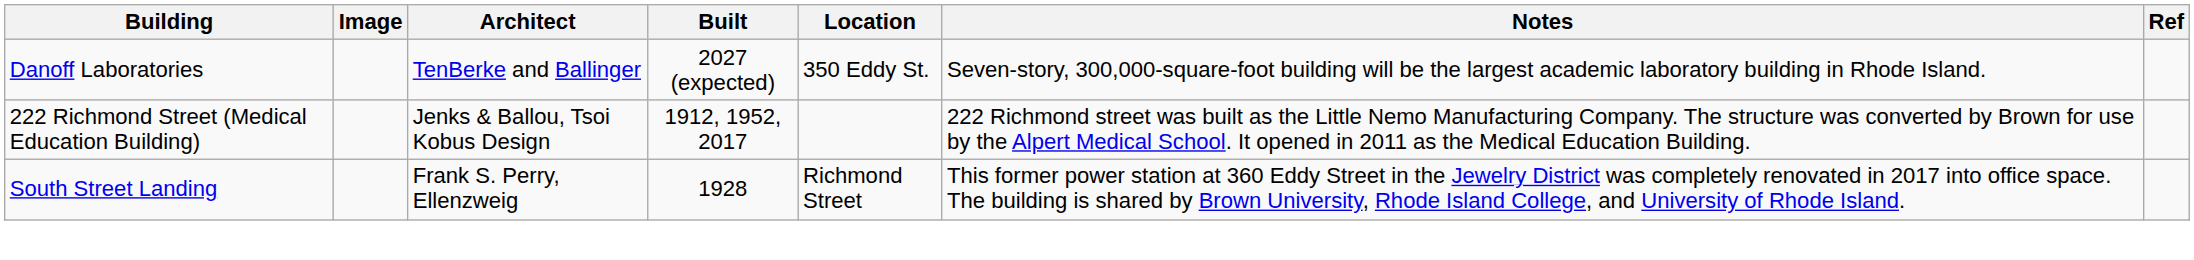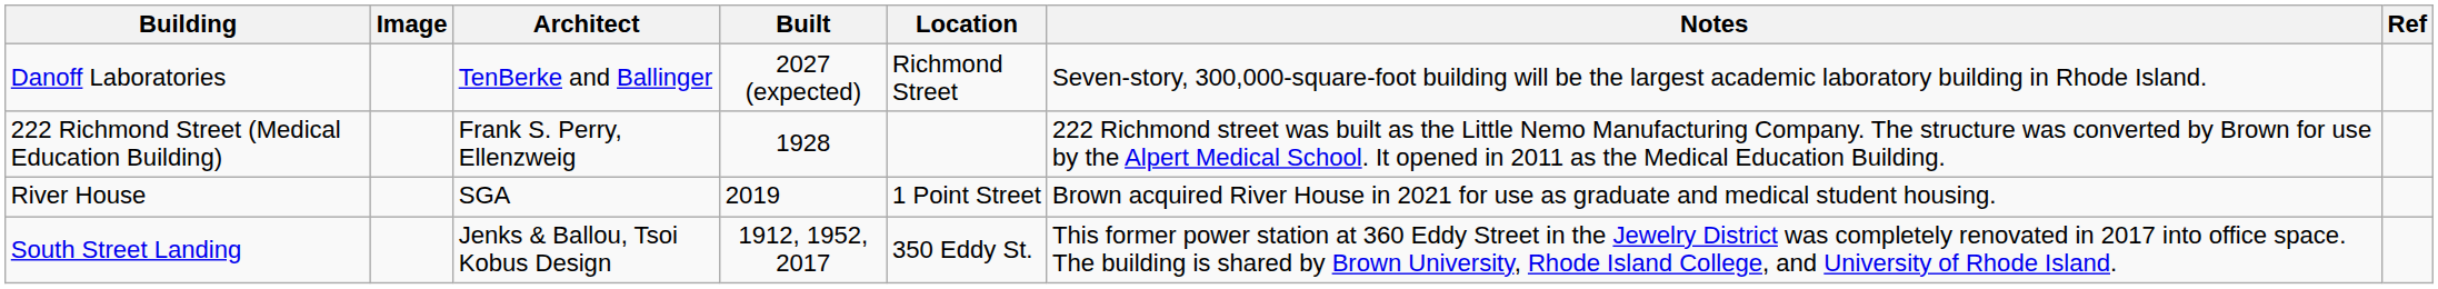Danoff Laboratories | Location: 350 Eddy St. -> Richmond Street
222 Richmond Street (Medical Education Building) | Architect: Jenks & Ballou, Tsoi Kobus Design -> Frank S. Perry, Ellenzweig
222 Richmond Street (Medical Education Building) | Built: 1912, 1952, 2017 -> 1928
+ row: River House | SGA | 2019 | 1 Point Street | Brown acquired River House in 2021 for use as graduate and medical student housing.
South Street Landing | Architect: Frank S. Perry, Ellenzweig -> Jenks & Ballou, Tsoi Kobus Design
South Street Landing | Built: 1928 -> 1912, 1952, 2017
South Street Landing | Location: Richmond Street -> 350 Eddy St.
